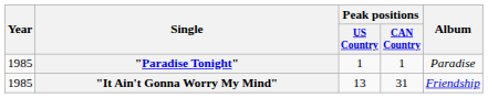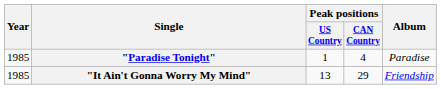"Paradise Tonight" | Peak positions / CAN Country: 1 -> 4
"It Ain't Gonna Worry My Mind" | Peak positions / CAN Country: 31 -> 29
